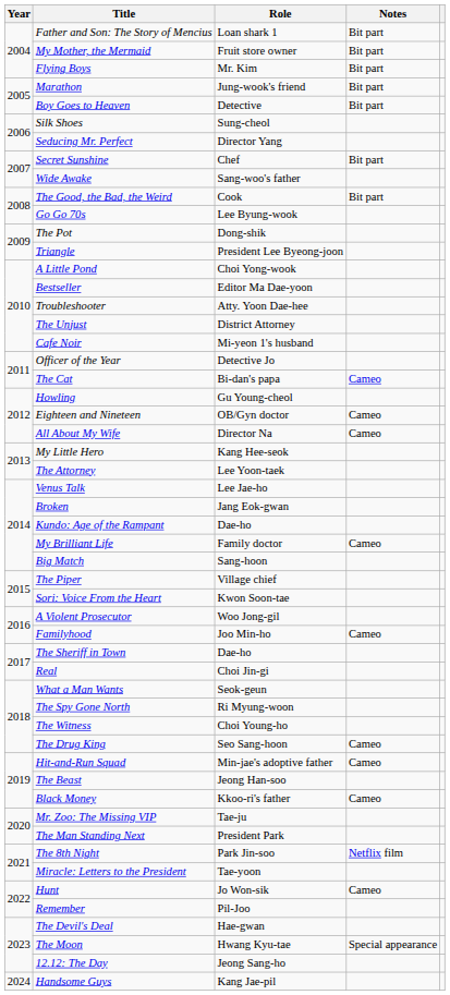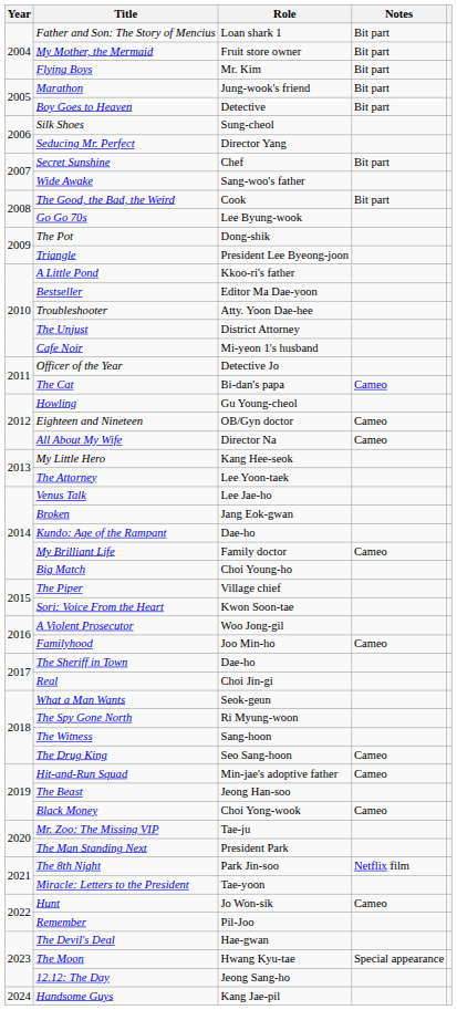A Little Pond | Role: Choi Yong-wook -> Kkoo-ri's father
Big Match | Role: Sang-hoon -> Choi Young-ho
The Witness | Role: Choi Young-ho -> Sang-hoon
Black Money | Role: Kkoo-ri's father -> Choi Yong-wook
